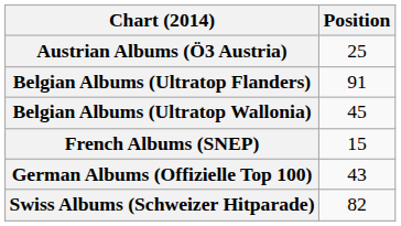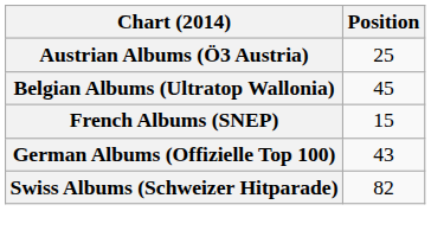- row: Belgian Albums (Ultratop Flanders) | 91
